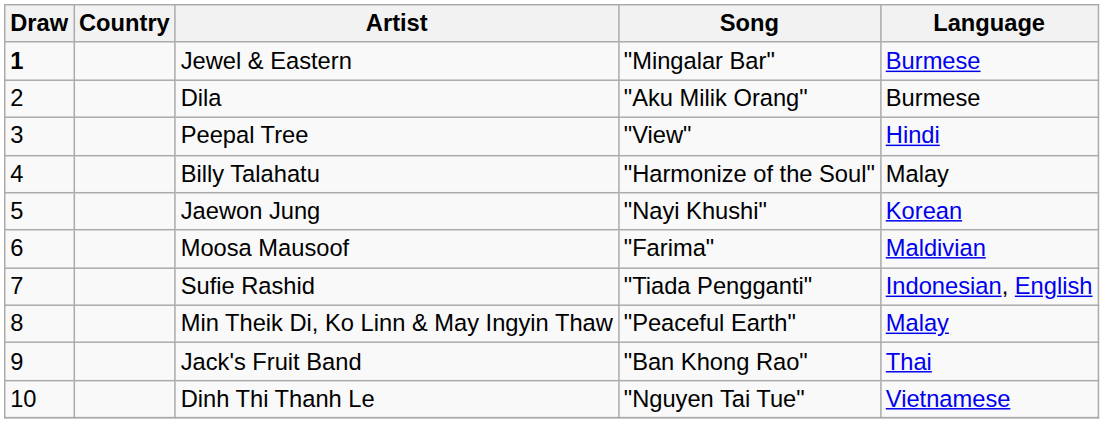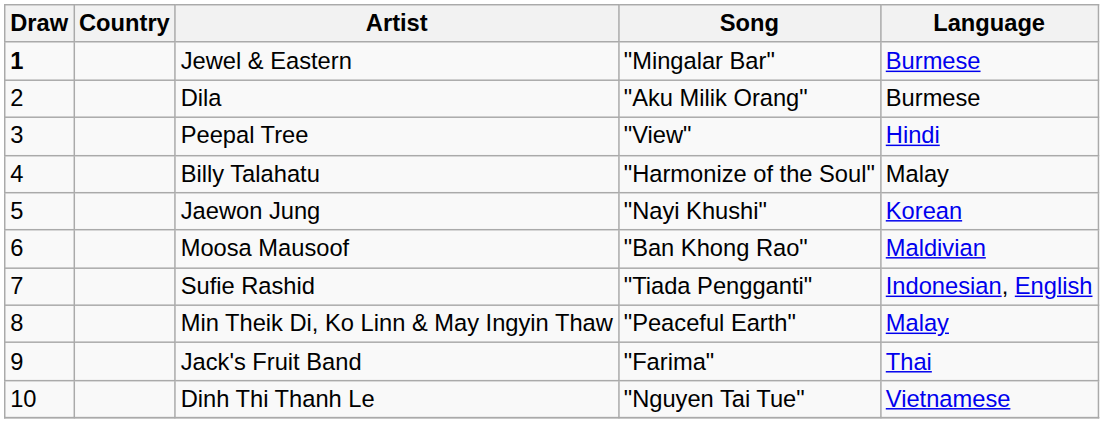Moosa Mausoof | Song: "Farima" -> "Ban Khong Rao"
Jack's Fruit Band | Song: "Ban Khong Rao" -> "Farima"
